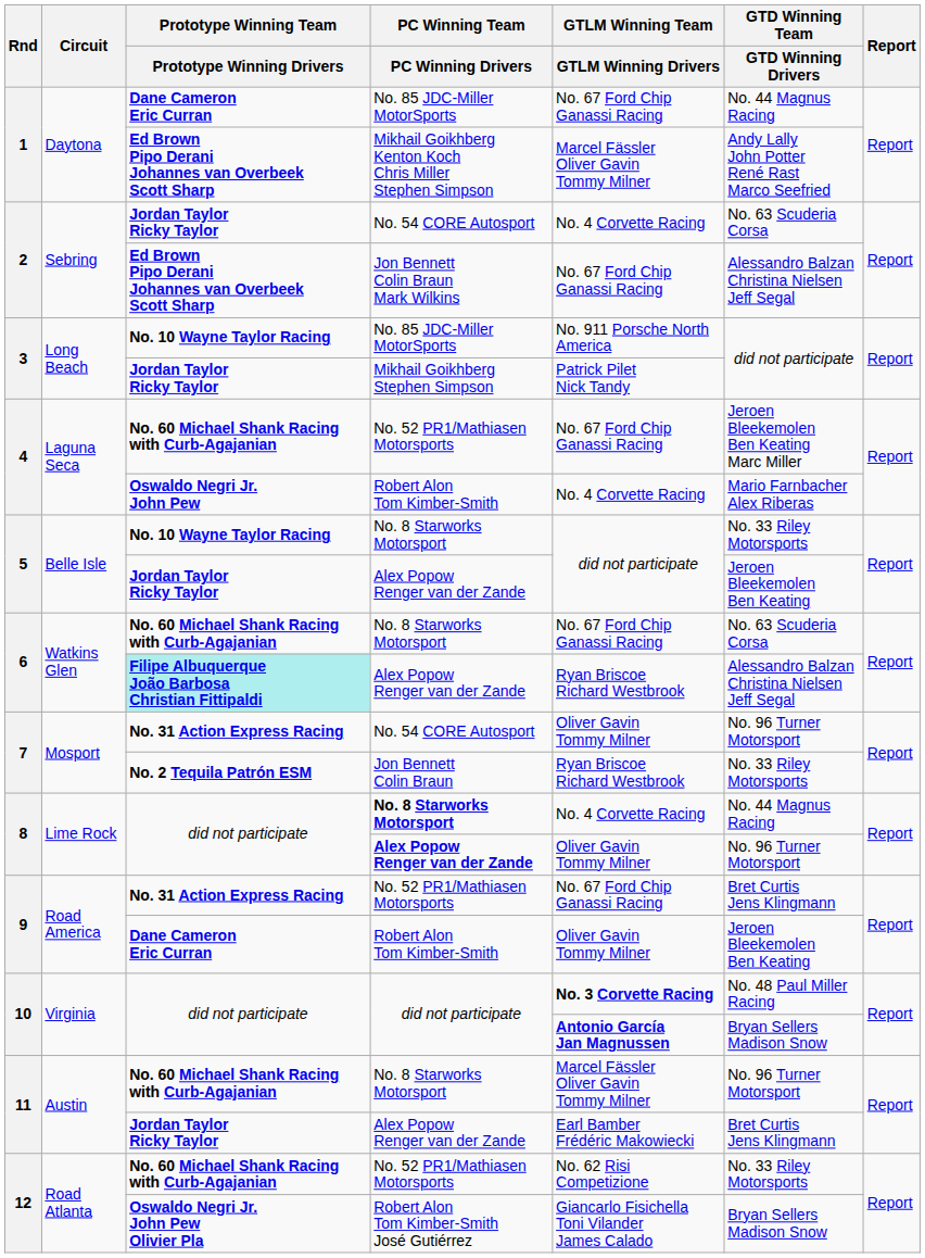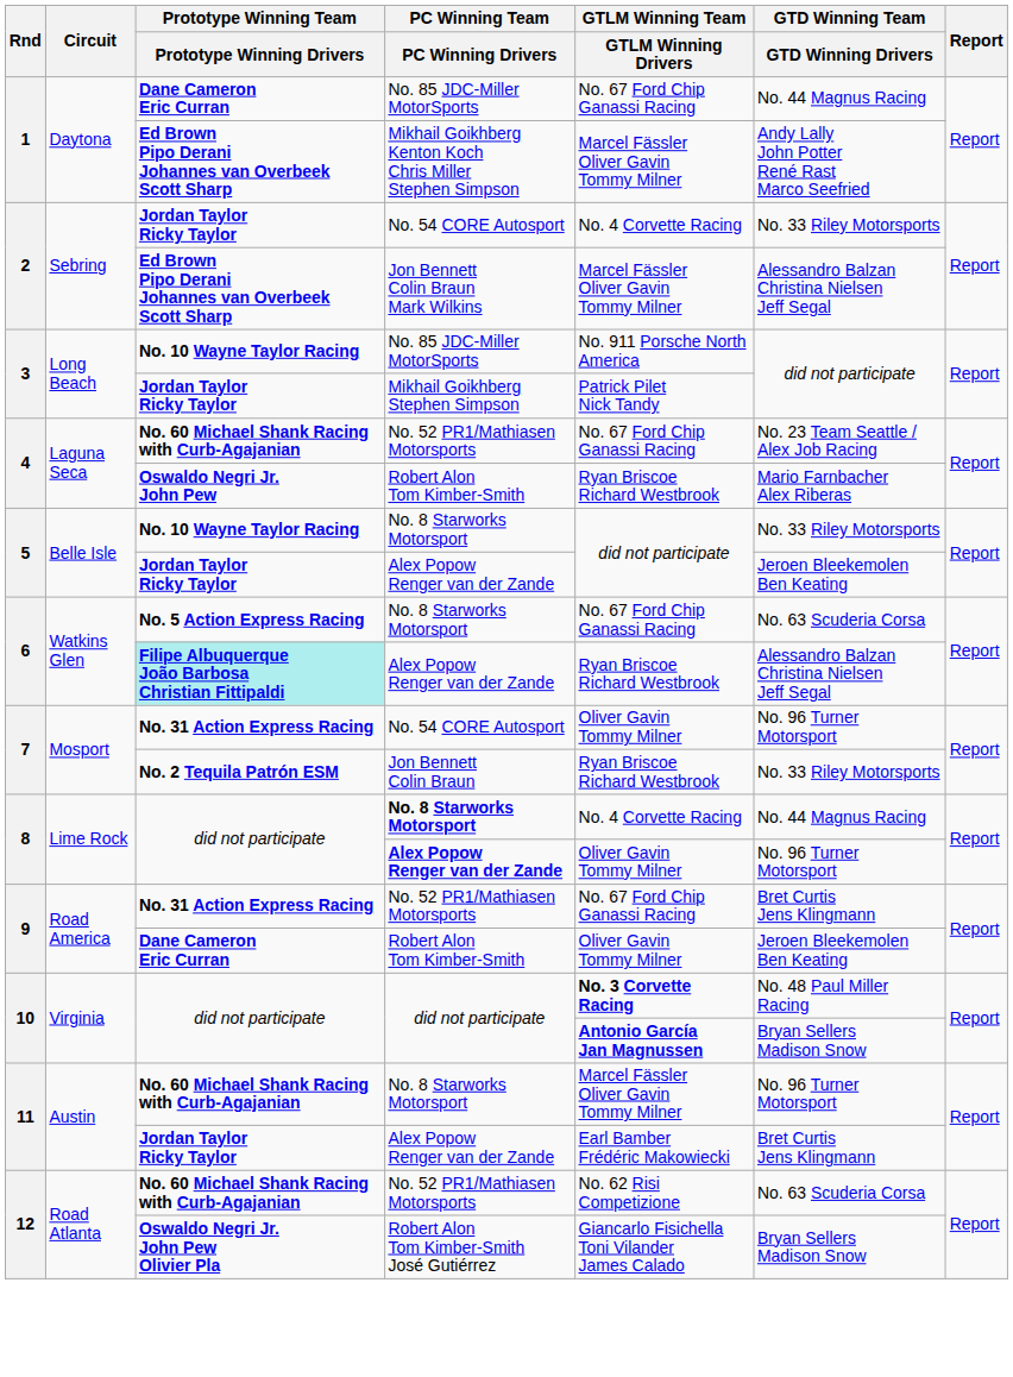2 / No. 54 CORE Autosport | GTD Winning Team / GTD Winning Drivers: No. 63 Scuderia Corsa -> No. 33 Riley Motorsports
2 / Jon Bennett Colin Braun Mark Wilkins | GTLM Winning Team / GTLM Winning Drivers: No. 67 Ford Chip Ganassi Racing -> Marcel Fässler Oliver Gavin Tommy Milner
4 / No. 52 PR1/Mathiasen Motorsports | GTD Winning Team / GTD Winning Drivers: Jeroen Bleekemolen Ben Keating Marc Miller -> No. 23 Team Seattle / Alex Job Racing
4 / Robert Alon Tom Kimber-Smith | GTLM Winning Team / GTLM Winning Drivers: No. 4 Corvette Racing -> Ryan Briscoe Richard Westbrook
6 / No. 8 Starworks Motorsport | Prototype Winning Team / Prototype Winning Drivers: No. 60 Michael Shank Racing with Curb-Agajanian -> No. 5 Action Express Racing
12 / No. 52 PR1/Mathiasen Motorsports | GTD Winning Team / GTD Winning Drivers: No. 33 Riley Motorsports -> No. 63 Scuderia Corsa
